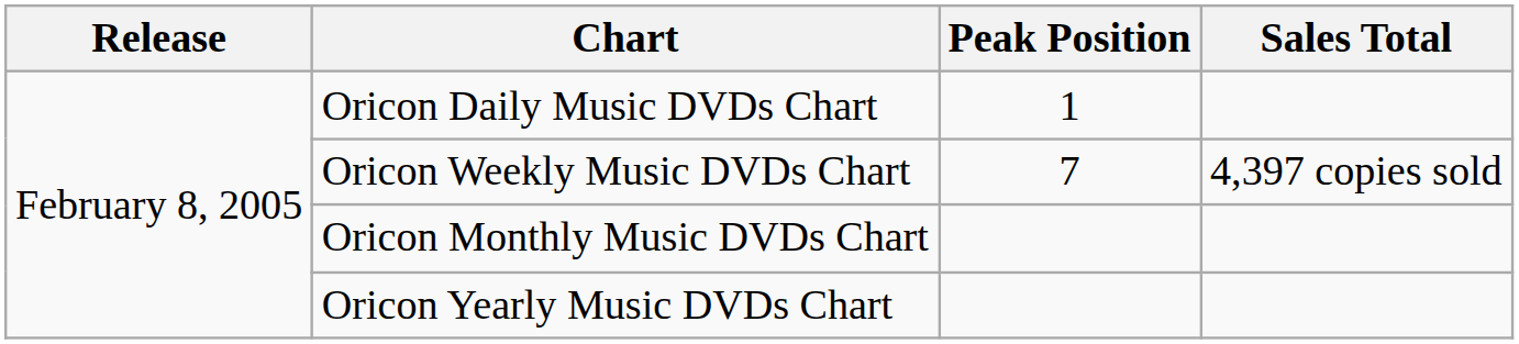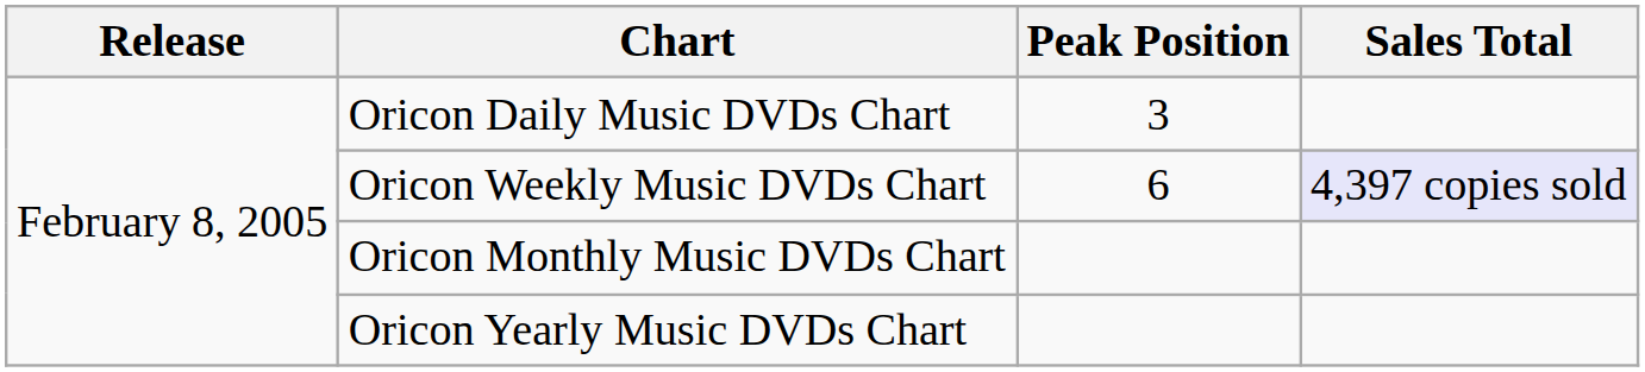Oricon Daily Music DVDs Chart | Peak Position: 1 -> 3
Oricon Weekly Music DVDs Chart | Peak Position: 7 -> 6
Oricon Weekly Music DVDs Chart | Sales Total: no background -> lavender background
